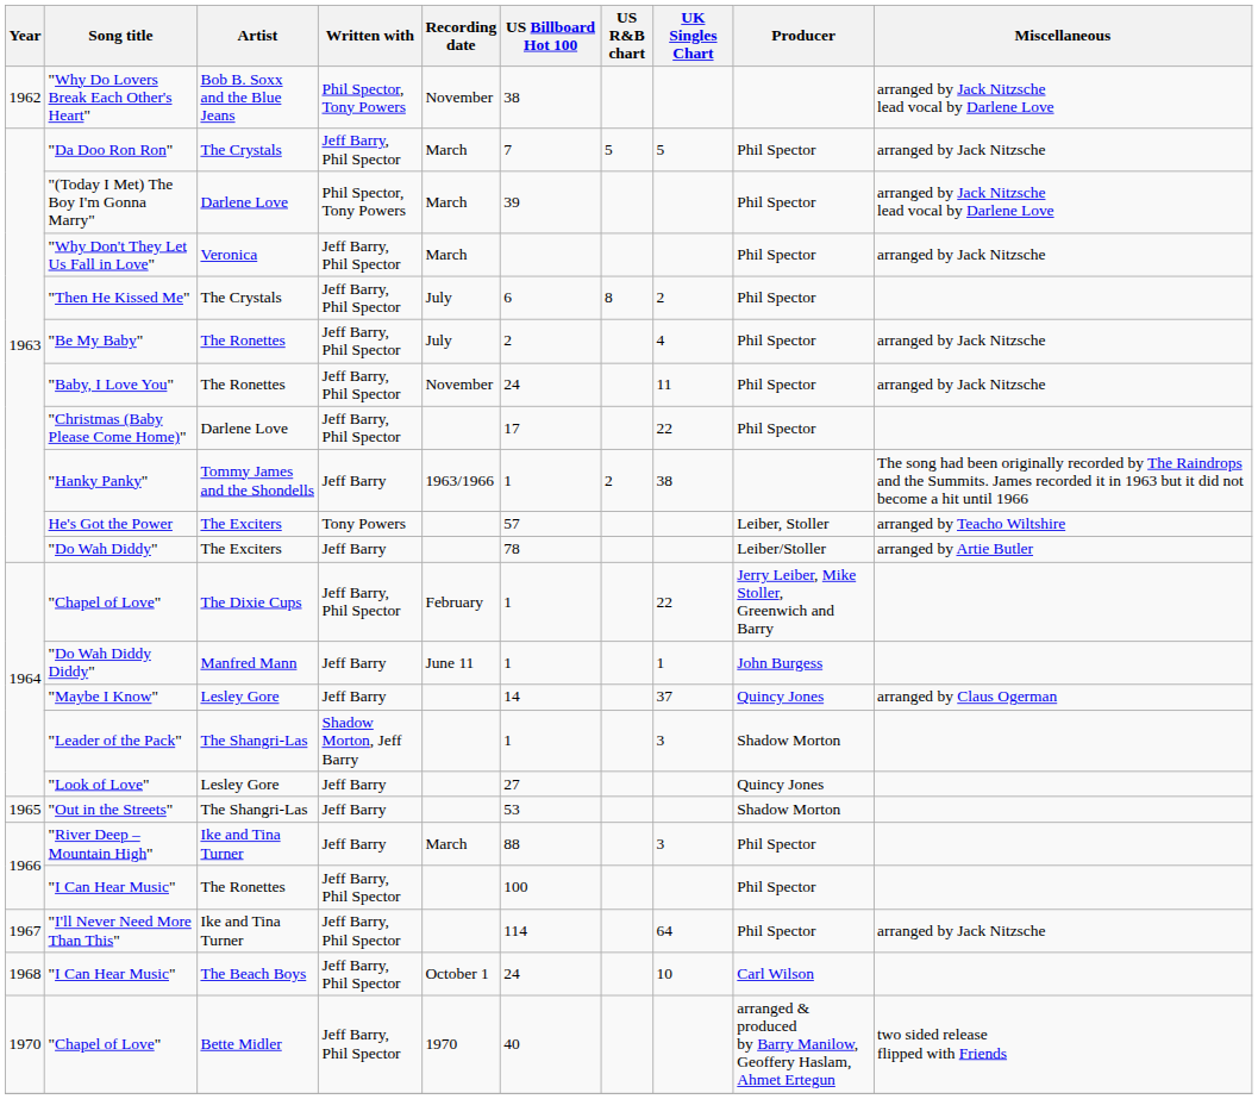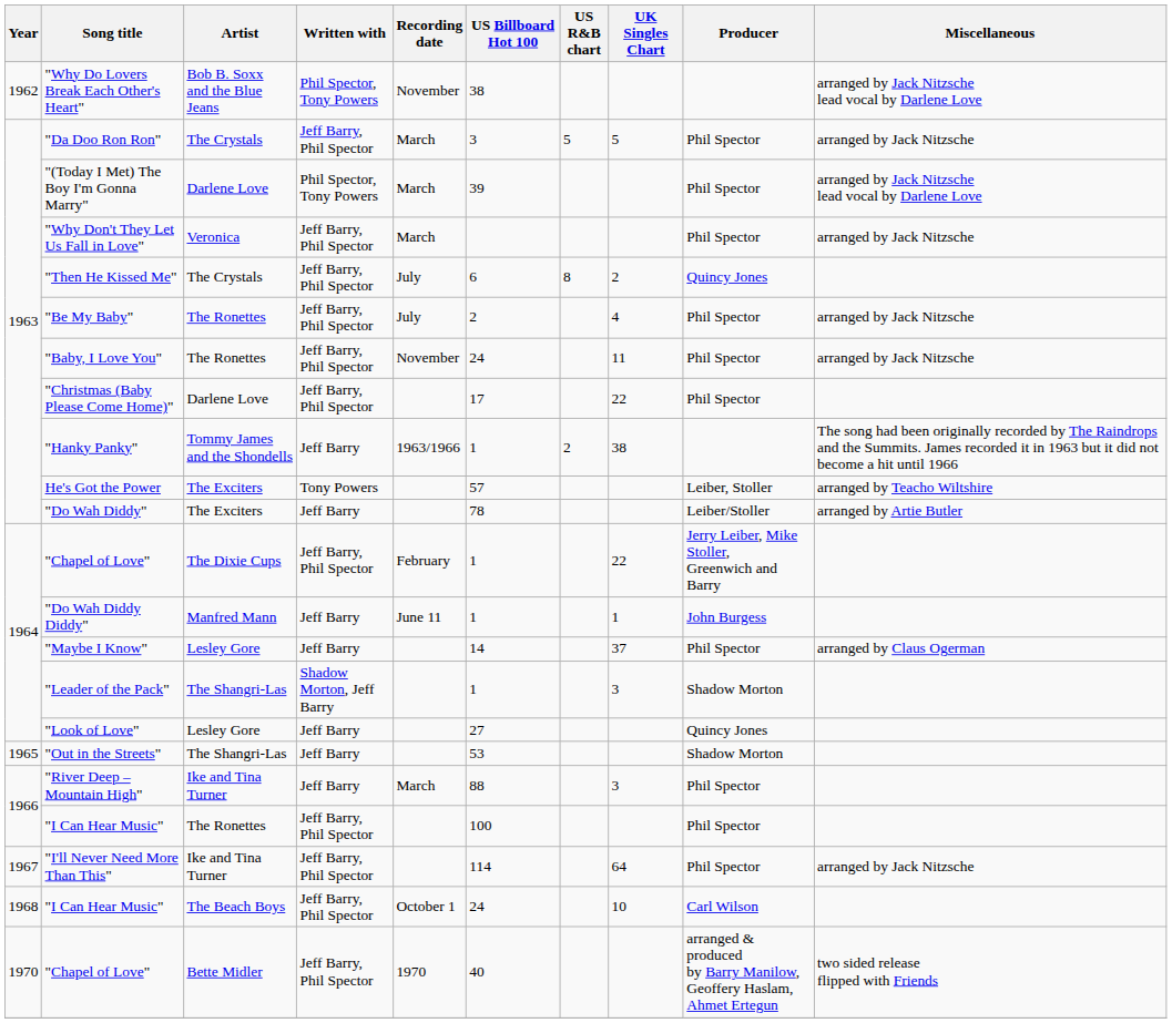"Da Doo Ron Ron" | US Billboard Hot 100: 7 -> 3
"Then He Kissed Me" | Producer: Phil Spector -> Quincy Jones
"Maybe I Know" | Producer: Quincy Jones -> Phil Spector
